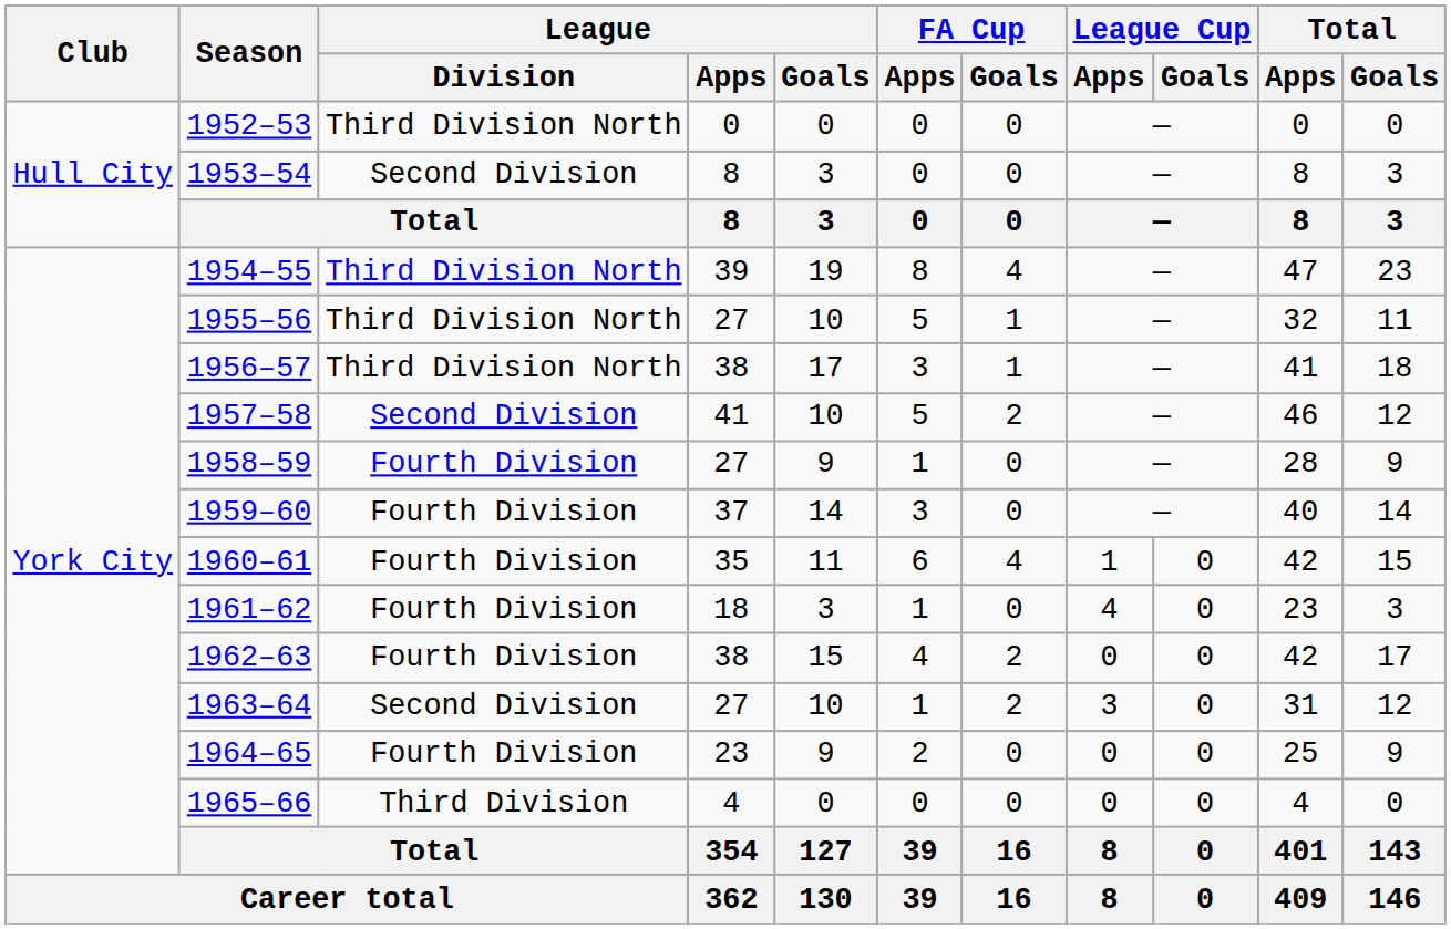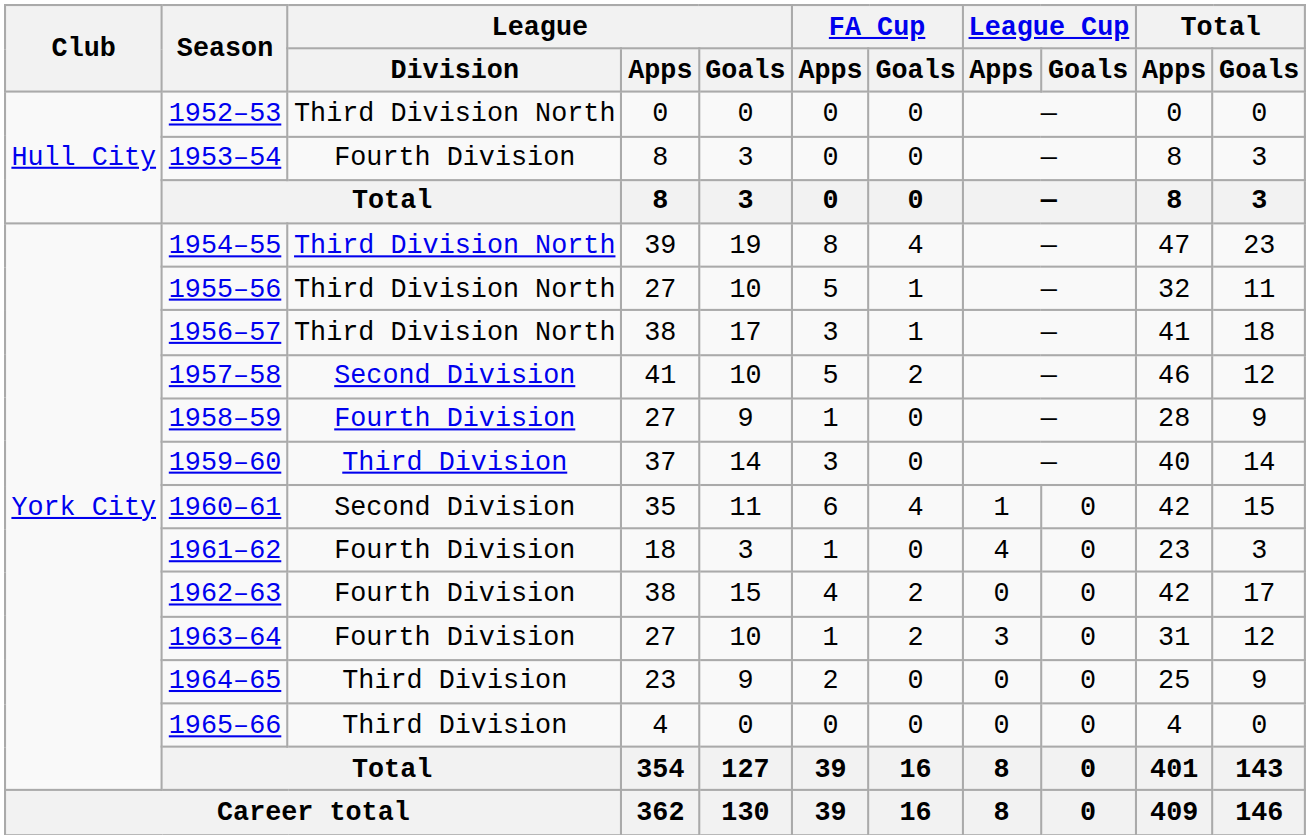1953–54 | League / Division: Second Division -> Fourth Division
1959–60 | League / Division: Fourth Division -> Third Division
1960–61 | League / Division: Fourth Division -> Second Division
1963–64 | League / Division: Second Division -> Fourth Division
1964–65 | League / Division: Fourth Division -> Third Division
